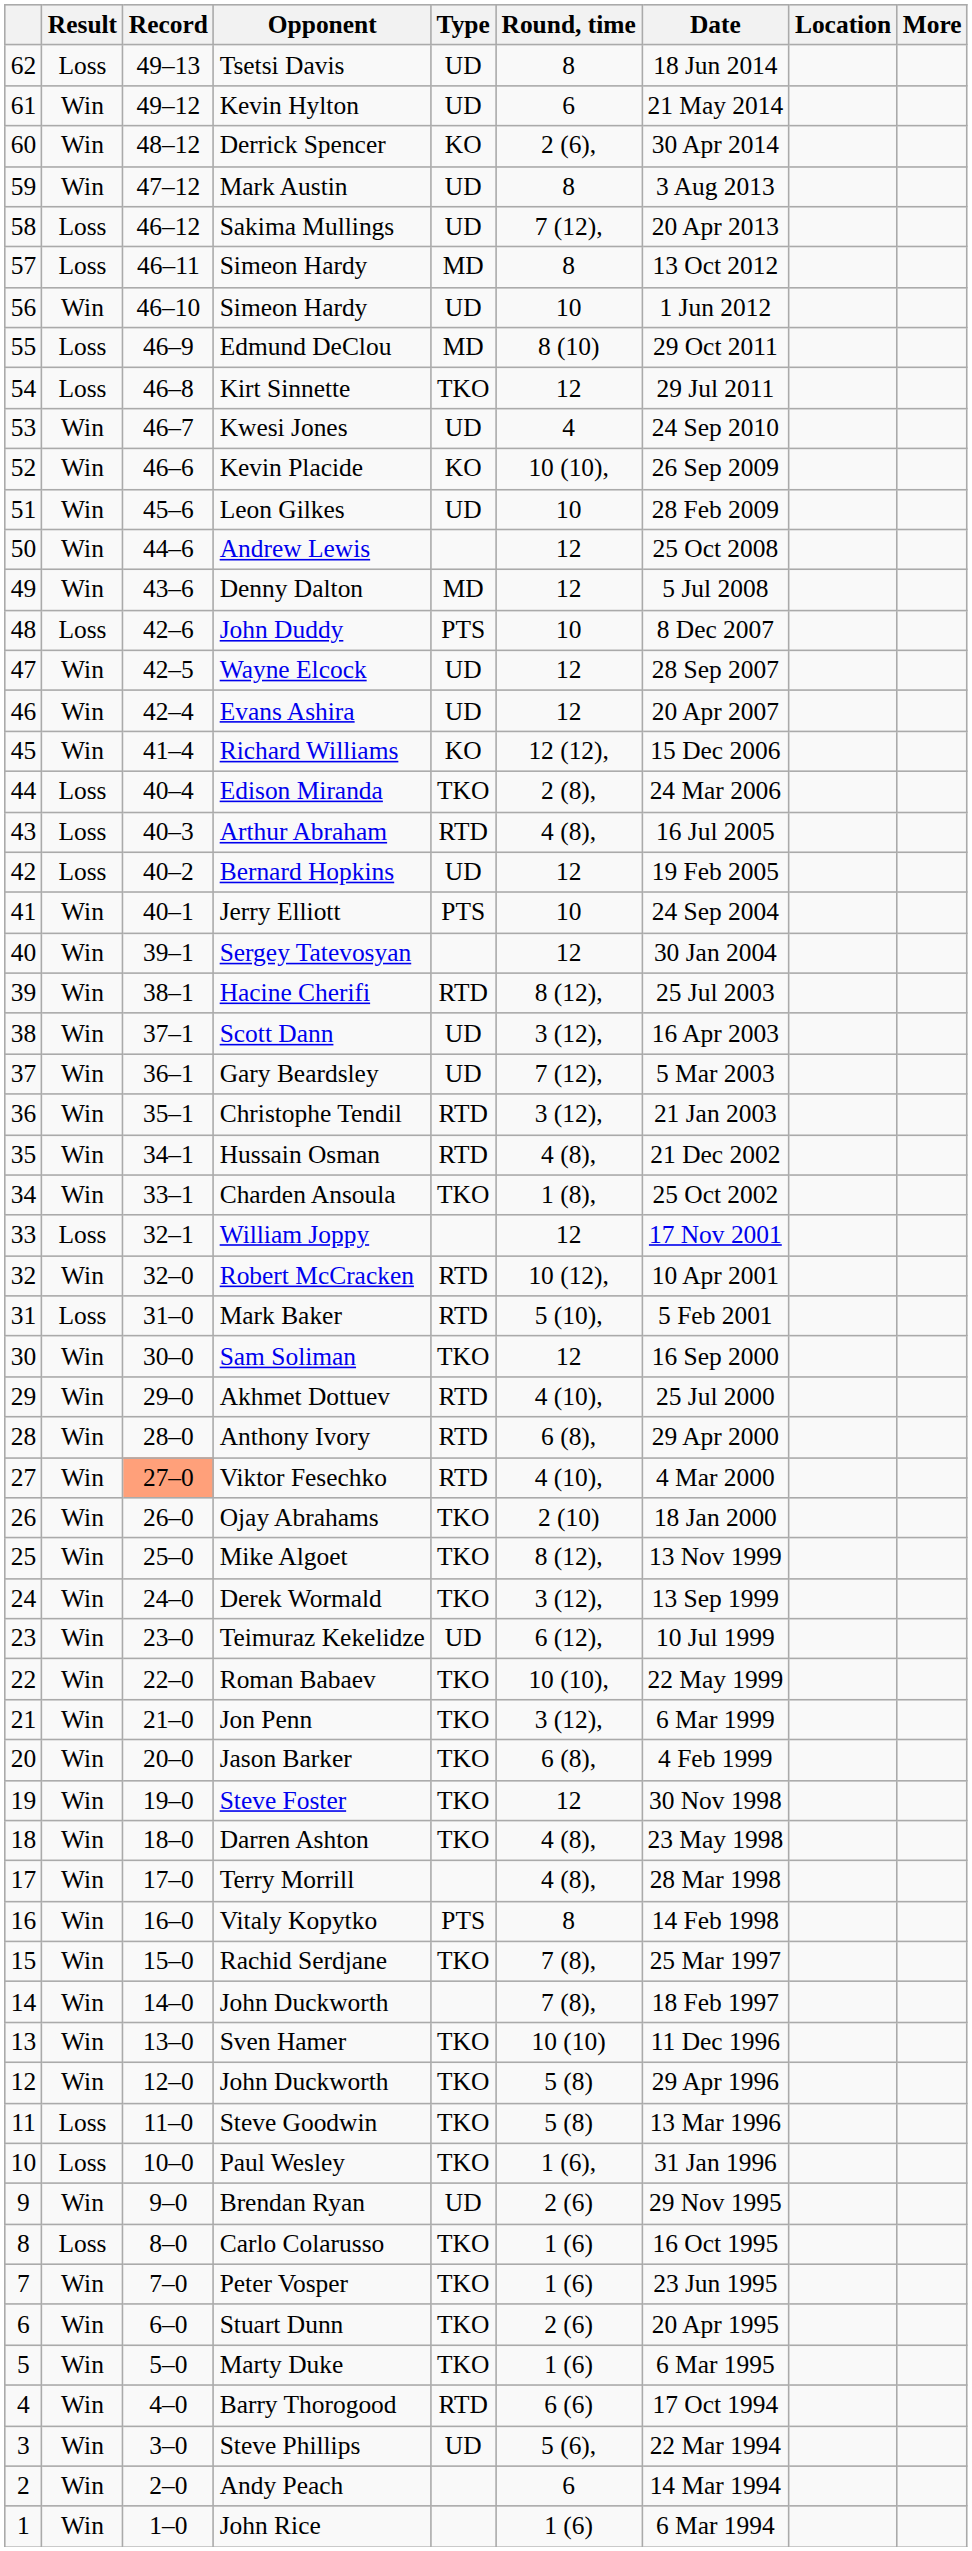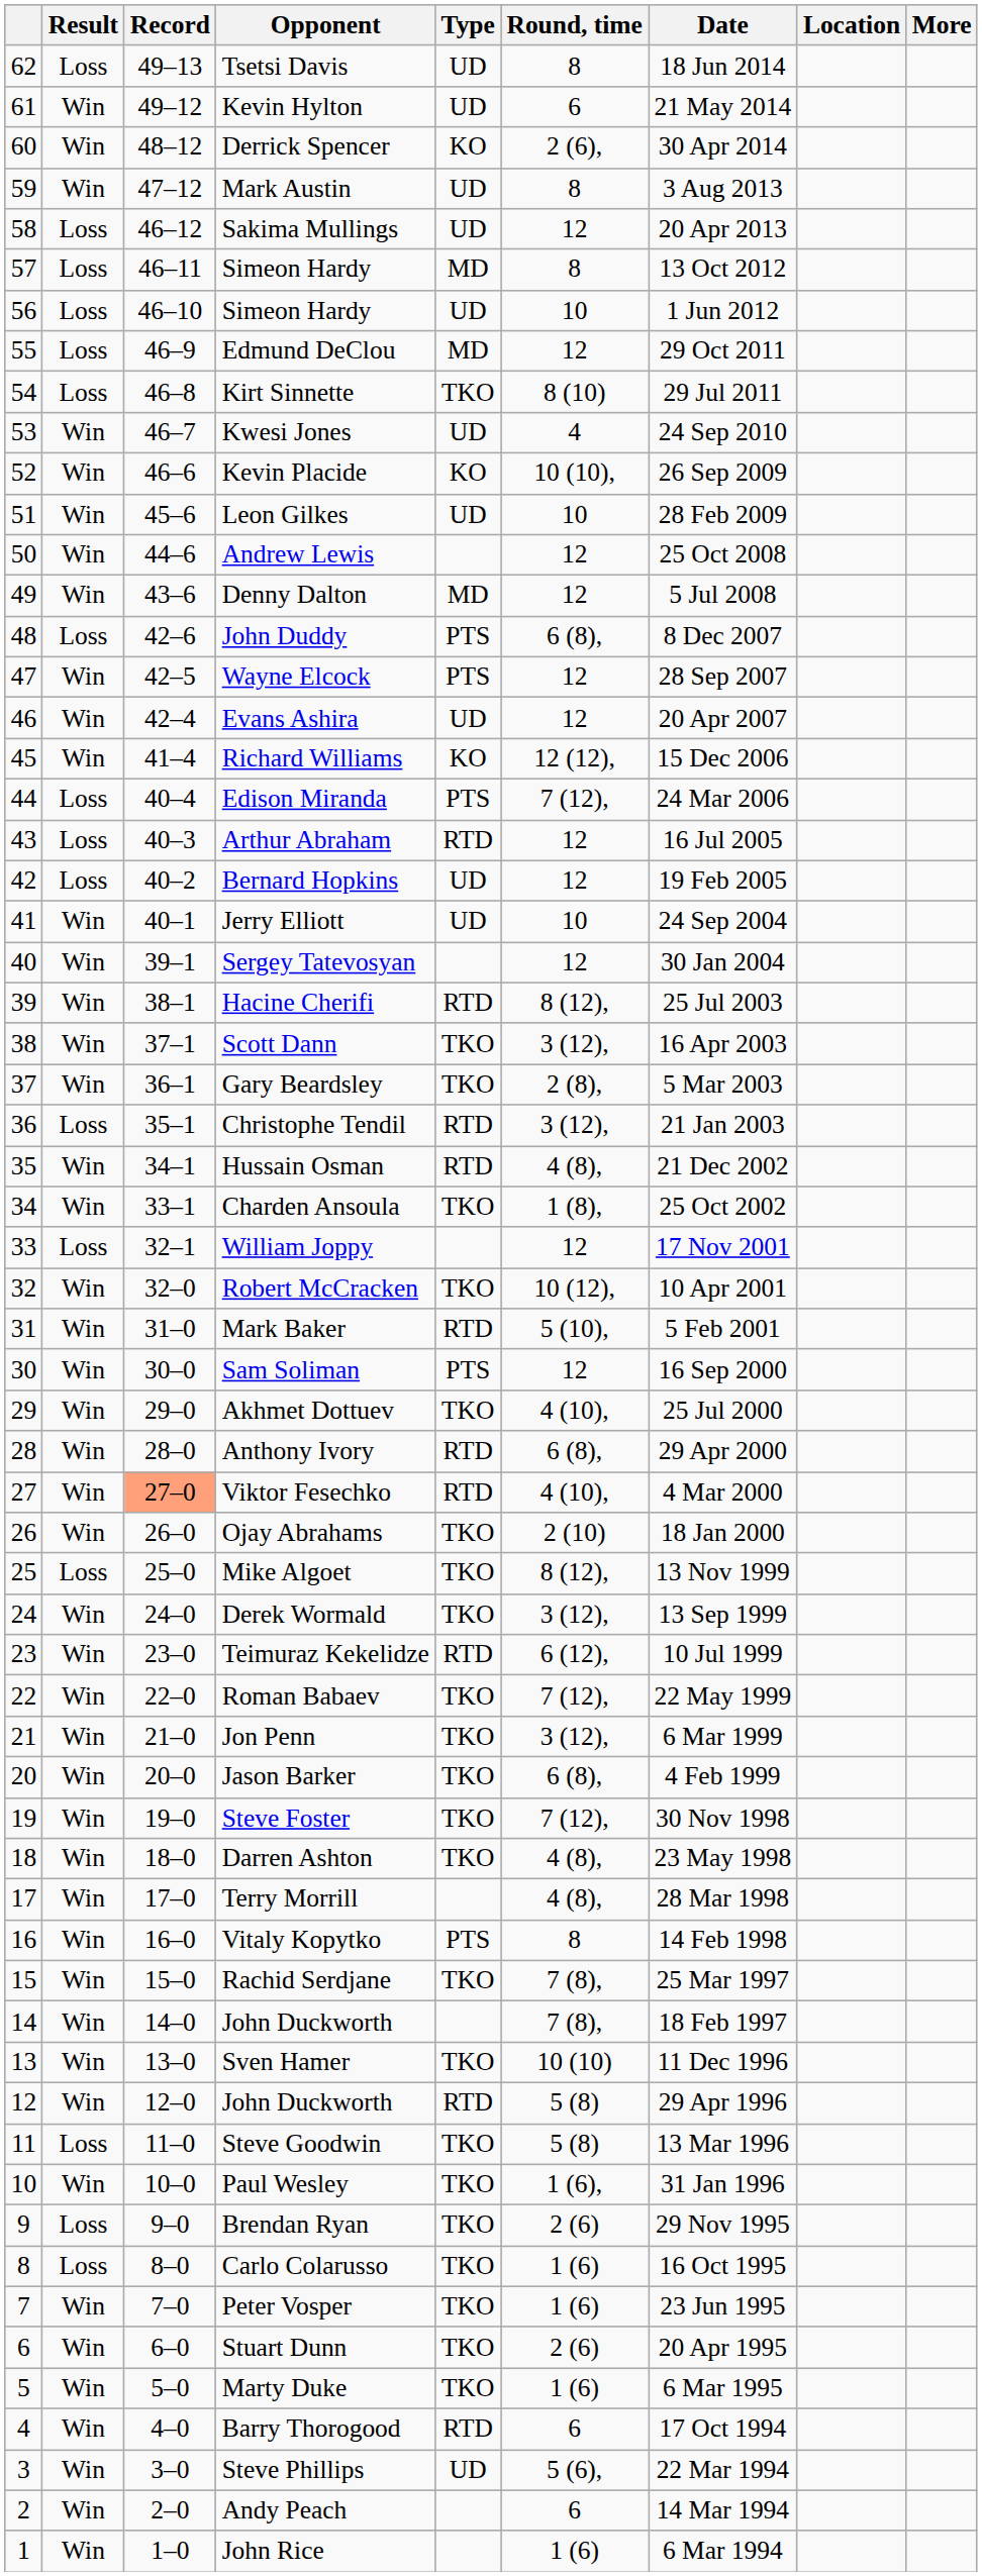Sakima Mullings | Round, time: 7 (12), -> 12
56 / Simeon Hardy | Result: Win -> Loss
Edmund DeClou | Round, time: 8 (10) -> 12
Kirt Sinnette | Round, time: 12 -> 8 (10)
John Duddy | Round, time: 10 -> 6 (8),
Wayne Elcock | Type: UD -> PTS
Edison Miranda | Type: TKO -> PTS
Edison Miranda | Round, time: 2 (8), -> 7 (12),
Arthur Abraham | Round, time: 4 (8), -> 12
Jerry Elliott | Type: PTS -> UD
Scott Dann | Type: UD -> TKO
Gary Beardsley | Type: UD -> TKO
Gary Beardsley | Round, time: 7 (12), -> 2 (8),
Christophe Tendil | Result: Win -> Loss
Robert McCracken | Type: RTD -> TKO
Mark Baker | Result: Loss -> Win
Sam Soliman | Type: TKO -> PTS
Akhmet Dottuev | Type: RTD -> TKO
Mike Algoet | Result: Win -> Loss
Teimuraz Kekelidze | Type: UD -> RTD
Roman Babaev | Round, time: 10 (10), -> 7 (12),
Steve Foster | Round, time: 12 -> 7 (12),
12 / John Duckworth | Type: TKO -> RTD
Paul Wesley | Result: Loss -> Win
Brendan Ryan | Result: Win -> Loss
Brendan Ryan | Type: UD -> TKO
Barry Thorogood | Round, time: 6 (6) -> 6
